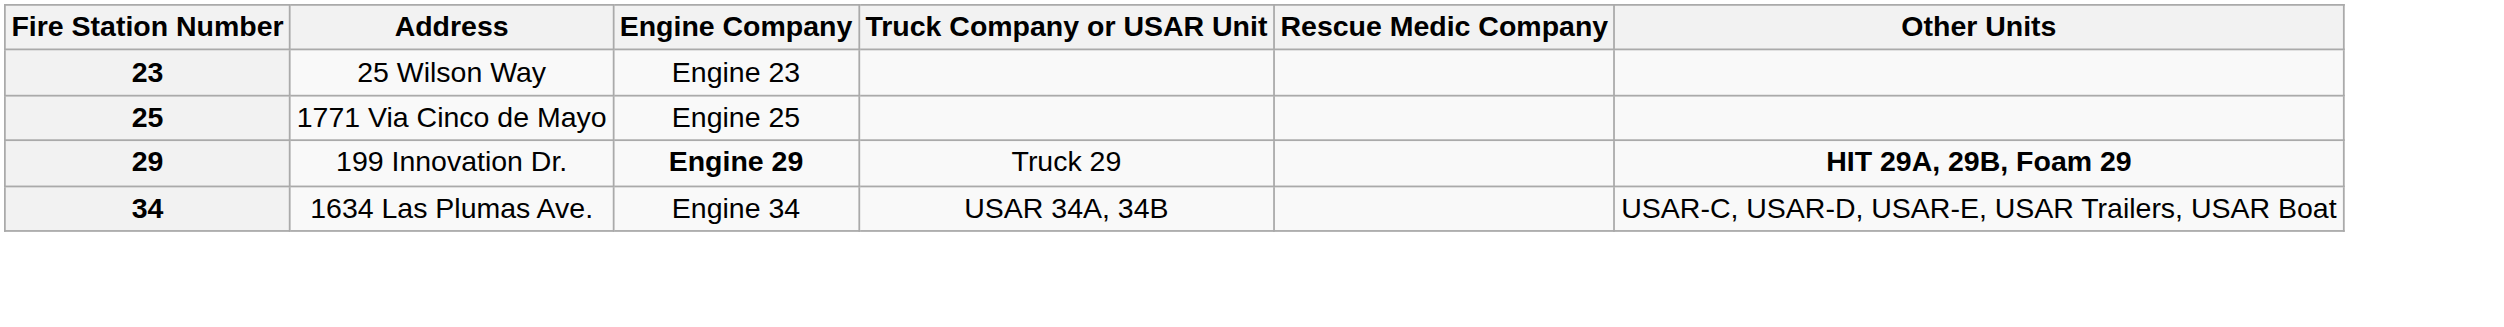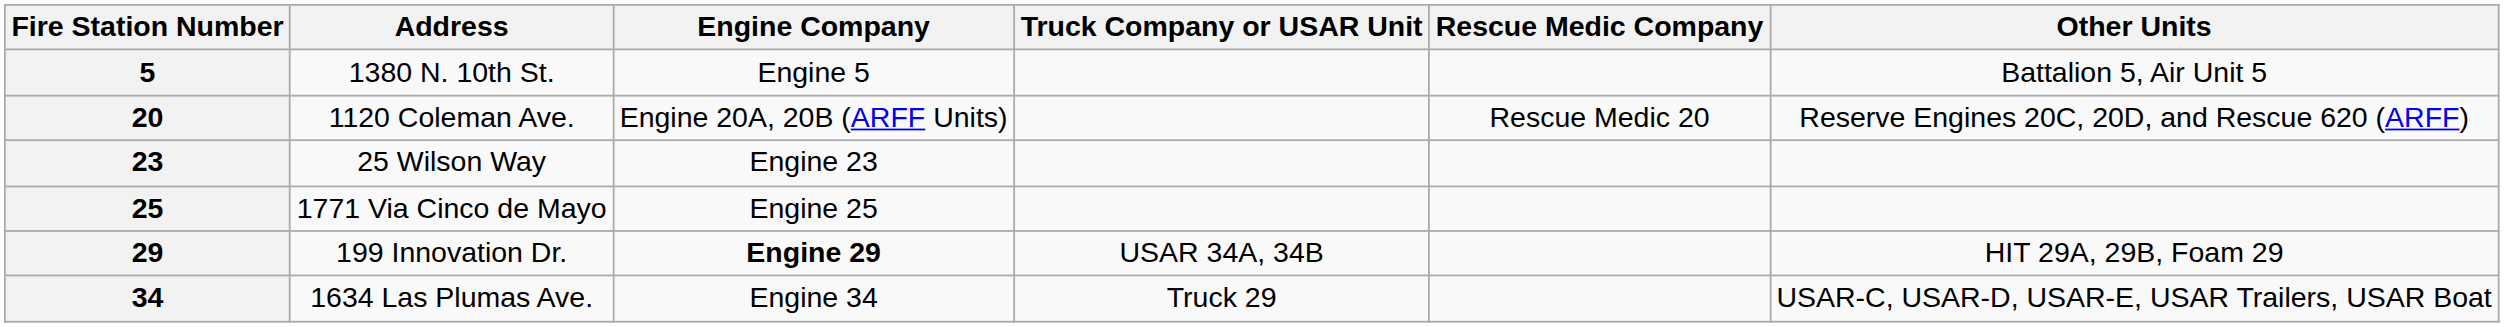+ row: 5 | 1380 N. 10th St. | Engine 5 | Battalion 5, Air Unit 5
+ row: 20 | 1120 Coleman Ave. | Engine 20A, 20B (ARFF Units) | Rescue Medic 20 | Reserve Engines 20C, 20D, and Rescue 620 (ARFF)
29 | Truck Company or USAR Unit: Truck 29 -> USAR 34A, 34B
29 | Other Units: bold -> normal
34 | Truck Company or USAR Unit: USAR 34A, 34B -> Truck 29
